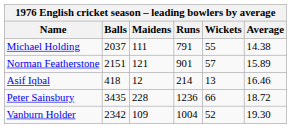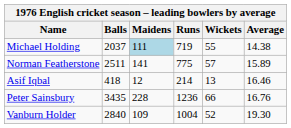Michael Holding | Maidens: no background -> lightblue background
Michael Holding | Runs: 791 -> 719
Norman Featherstone | Balls: 2151 -> 2511
Norman Featherstone | Maidens: 121 -> 141
Norman Featherstone | Runs: 901 -> 775
Peter Sainsbury | Average: 18.72 -> 16.76
Vanburn Holder | Balls: 2342 -> 2840
